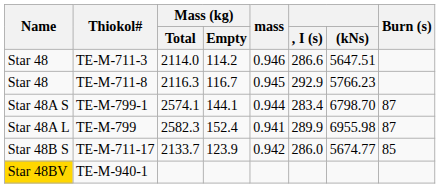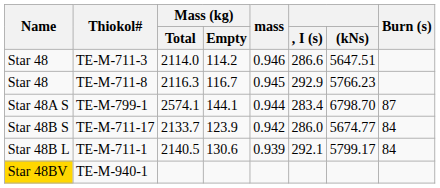- row: Star 48A L | TE-M-799 | 2582.3 | 152.4 | 0.941 | 289.9 | 6955.98 | 87
TE-M-711-17 | Burn (s): 85 -> 84
+ row: Star 48B L | TE-M-711-1 | 2140.5 | 130.6 | 0.939 | 292.1 | 5799.17 | 84
